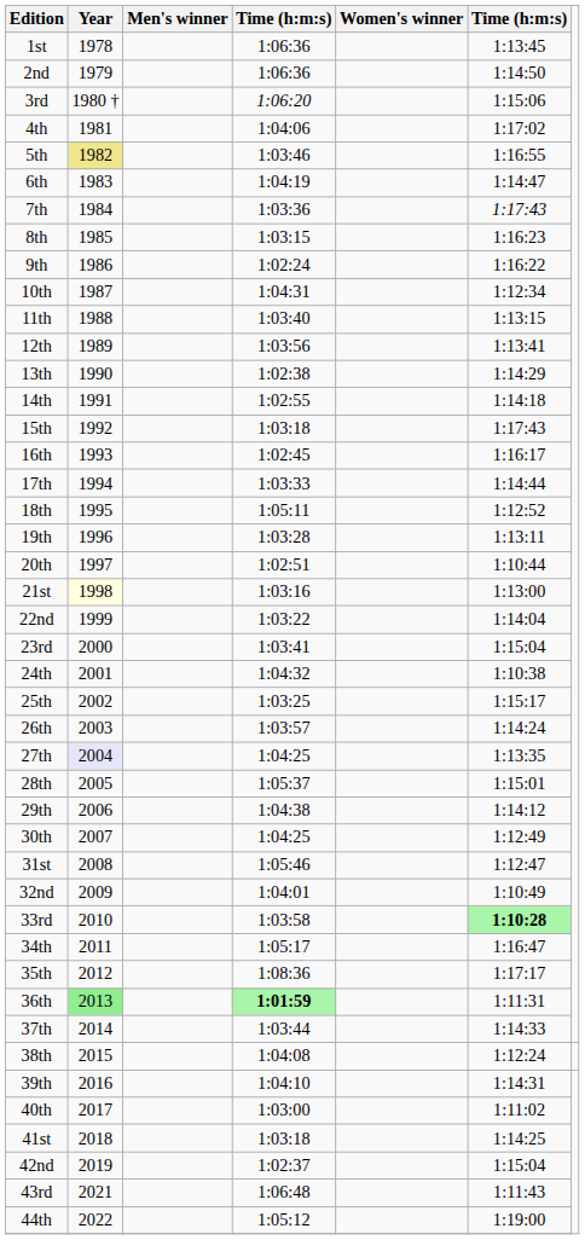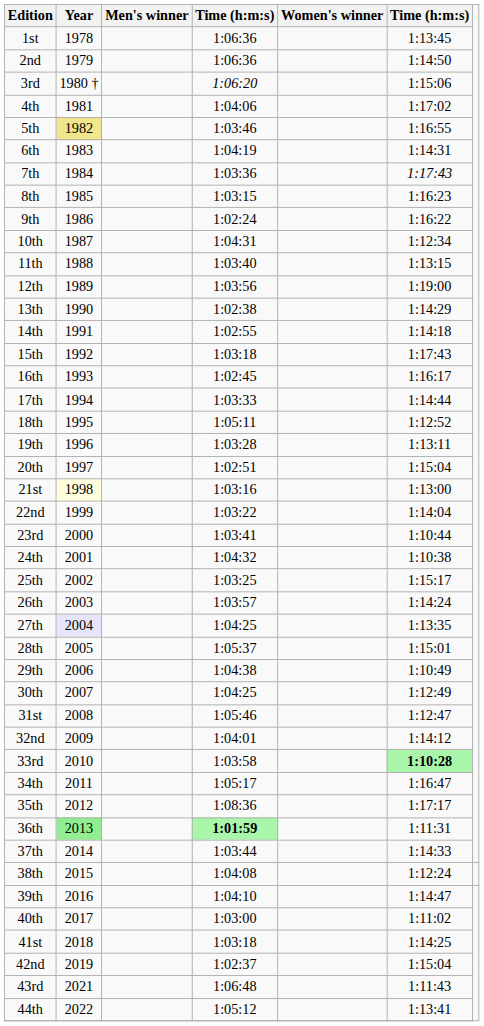6th | column 6: 1:14:47 -> 1:14:31
12th | column 6: 1:13:41 -> 1:19:00
20th | column 6: 1:10:44 -> 1:15:04
23rd | column 6: 1:15:04 -> 1:10:44
29th | column 6: 1:14:12 -> 1:10:49
32nd | column 6: 1:10:49 -> 1:14:12
39th | column 6: 1:14:31 -> 1:14:47
44th | column 6: 1:19:00 -> 1:13:41
